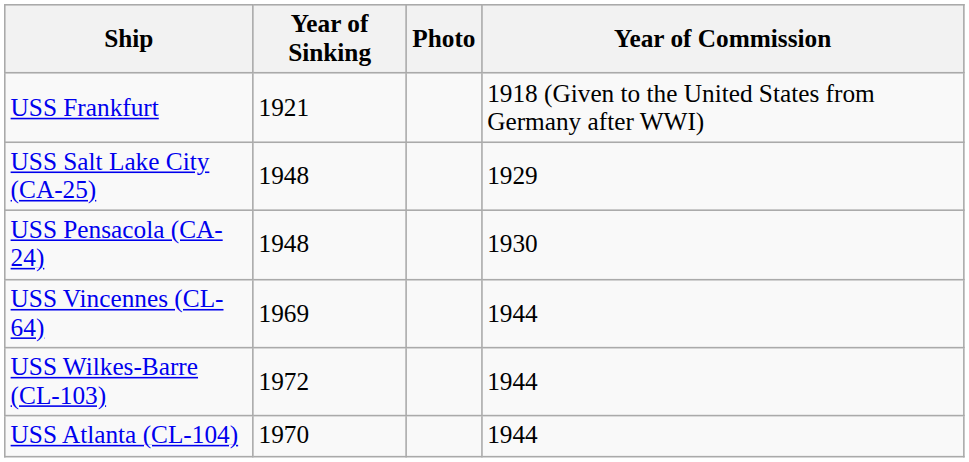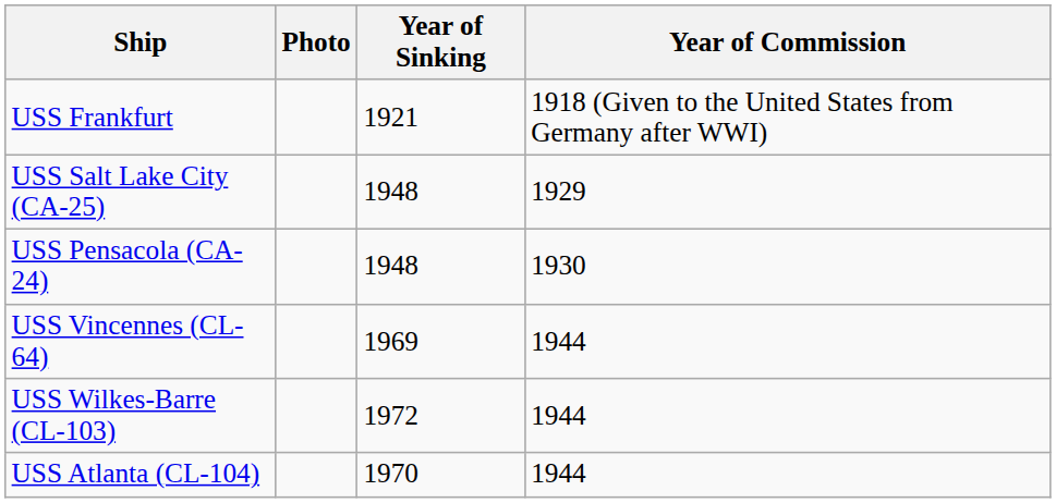columns swapped: Year of Sinking <-> Photo
